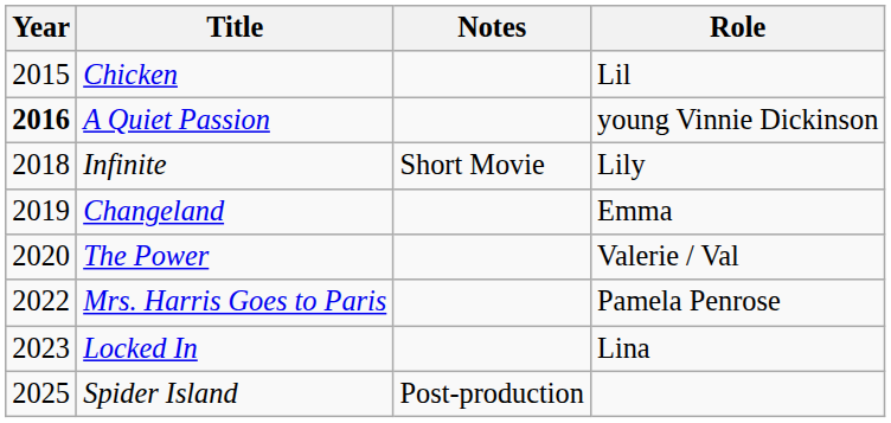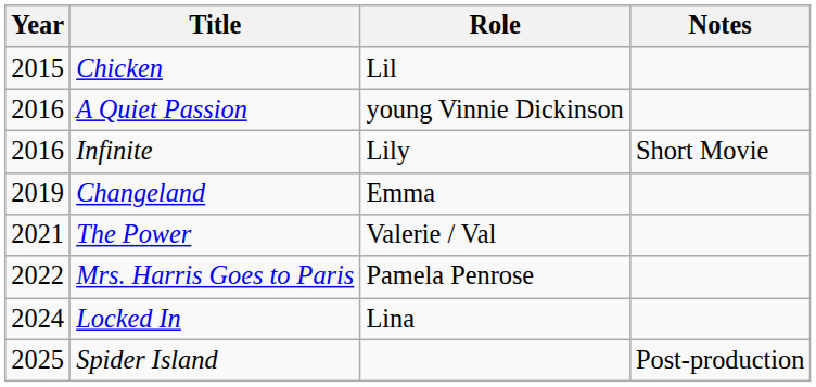columns swapped: Role <-> Notes
A Quiet Passion | Year: bold -> normal
Infinite | Year: 2018 -> 2016
The Power | Year: 2020 -> 2021
Locked In | Year: 2023 -> 2024
